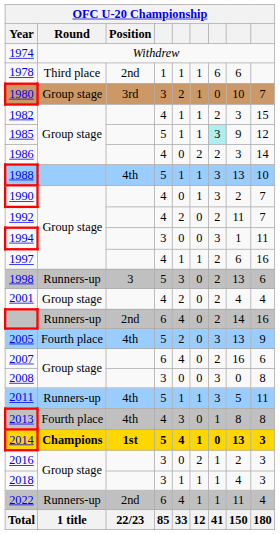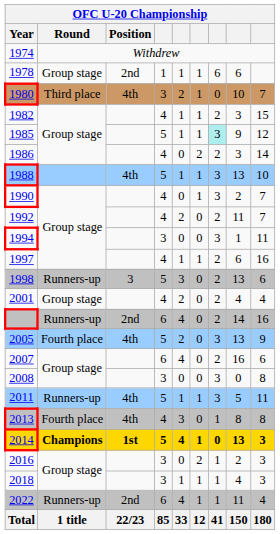1978 | Round: Third place -> Group stage
1980 | Round: Group stage -> Third place
1980 | Position: 3rd -> 4th
